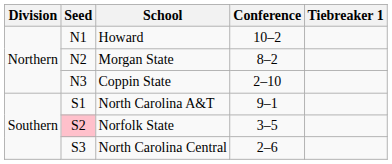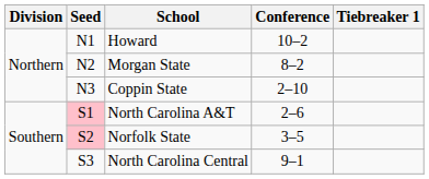North Carolina A&T | Seed: no background -> pink background
North Carolina A&T | Conference: 9–1 -> 2–6
North Carolina Central | Conference: 2–6 -> 9–1
